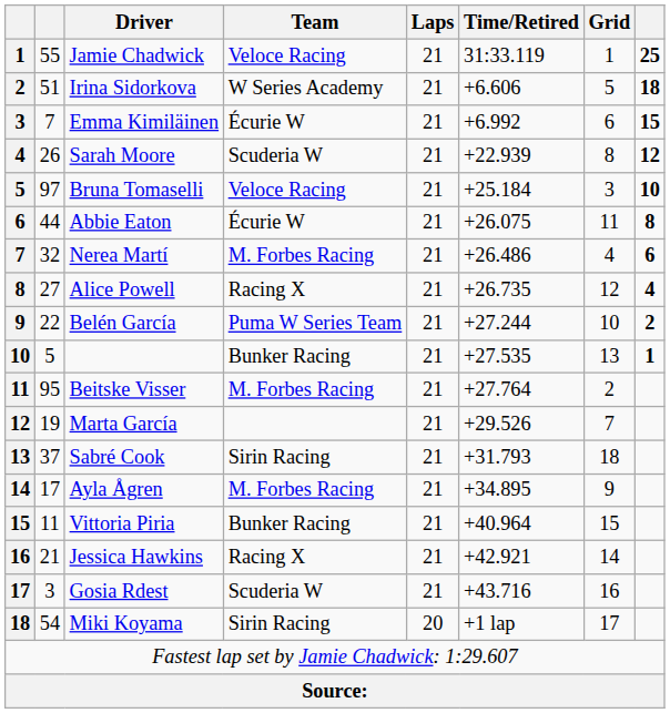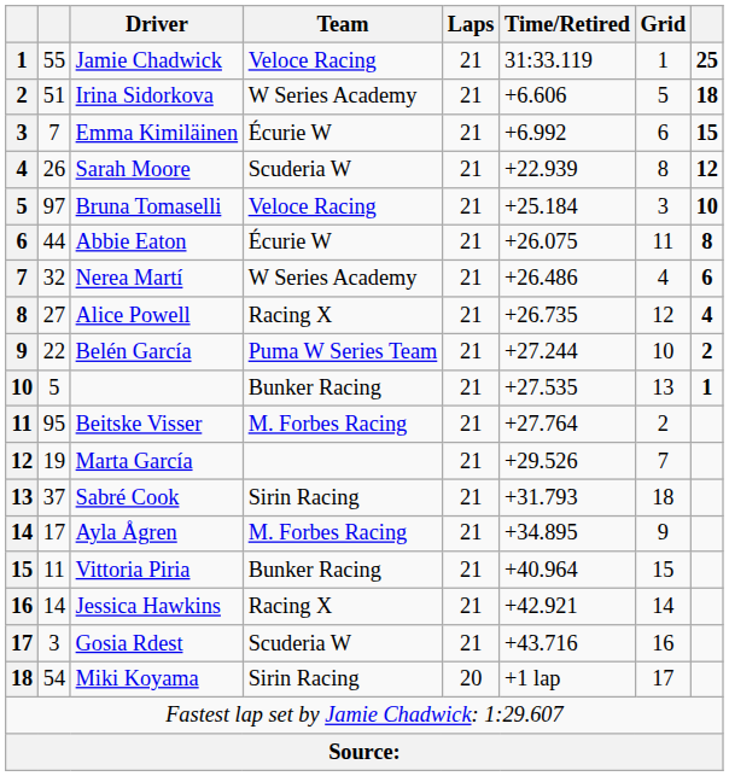Nerea Martí | Team: M. Forbes Racing -> W Series Academy
Jessica Hawkins | column 2: 21 -> 14
